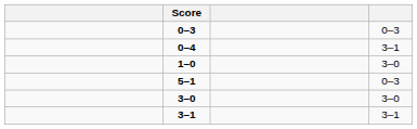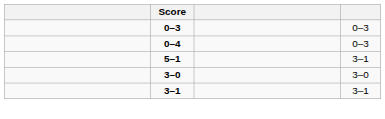0–4 | column 4: 3–1 -> 0–3
- row: 1–0 | 3–0
5–1 | column 4: 0–3 -> 3–1
